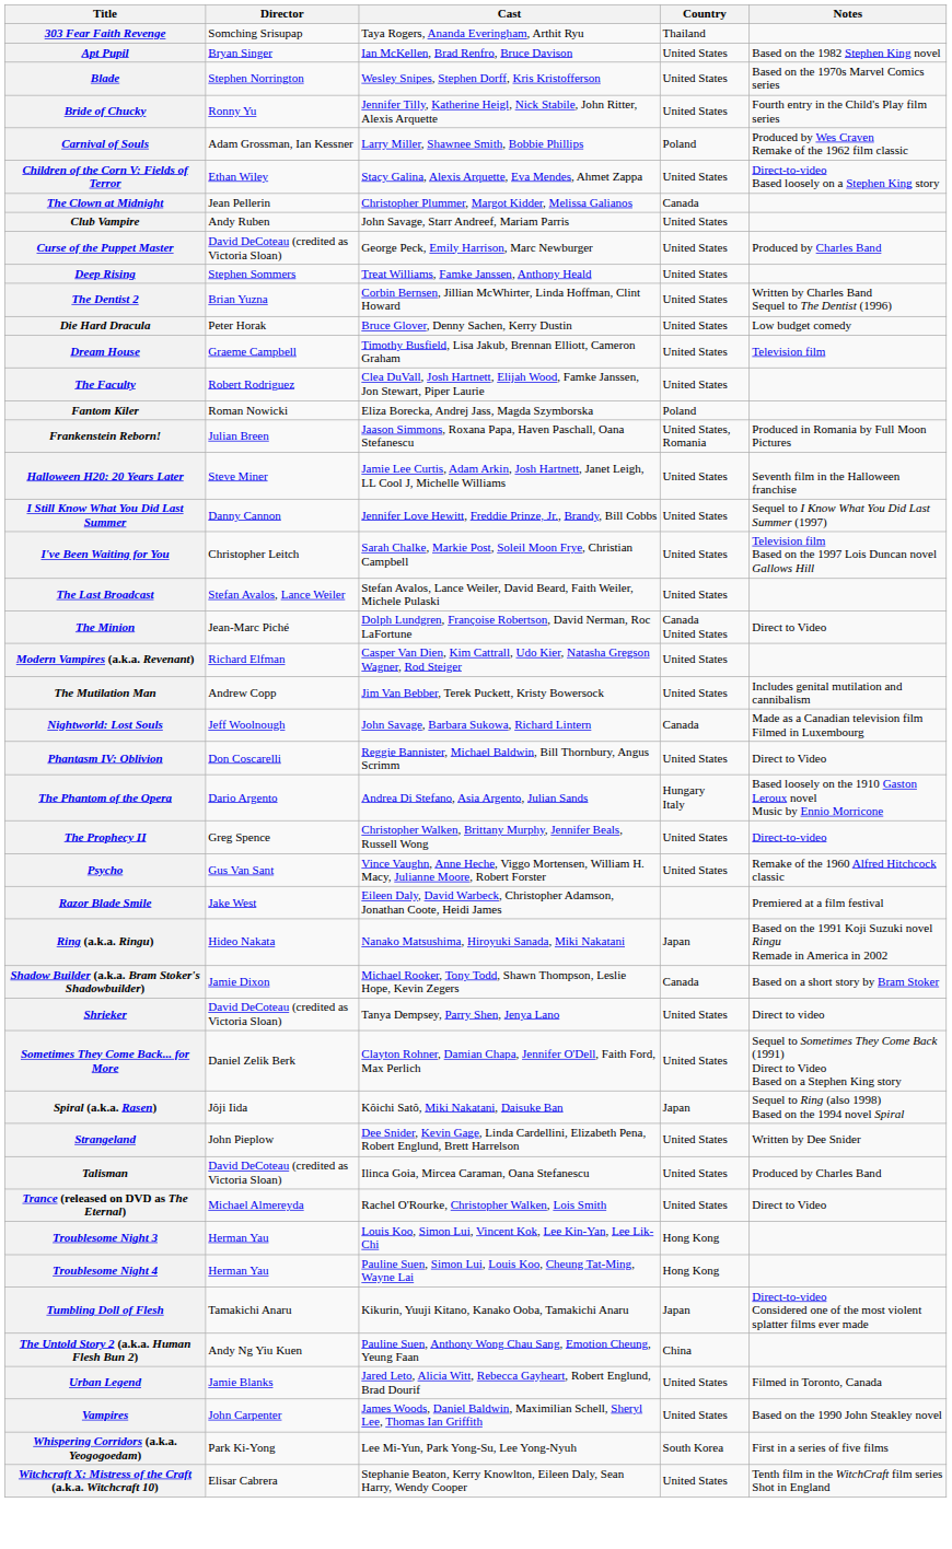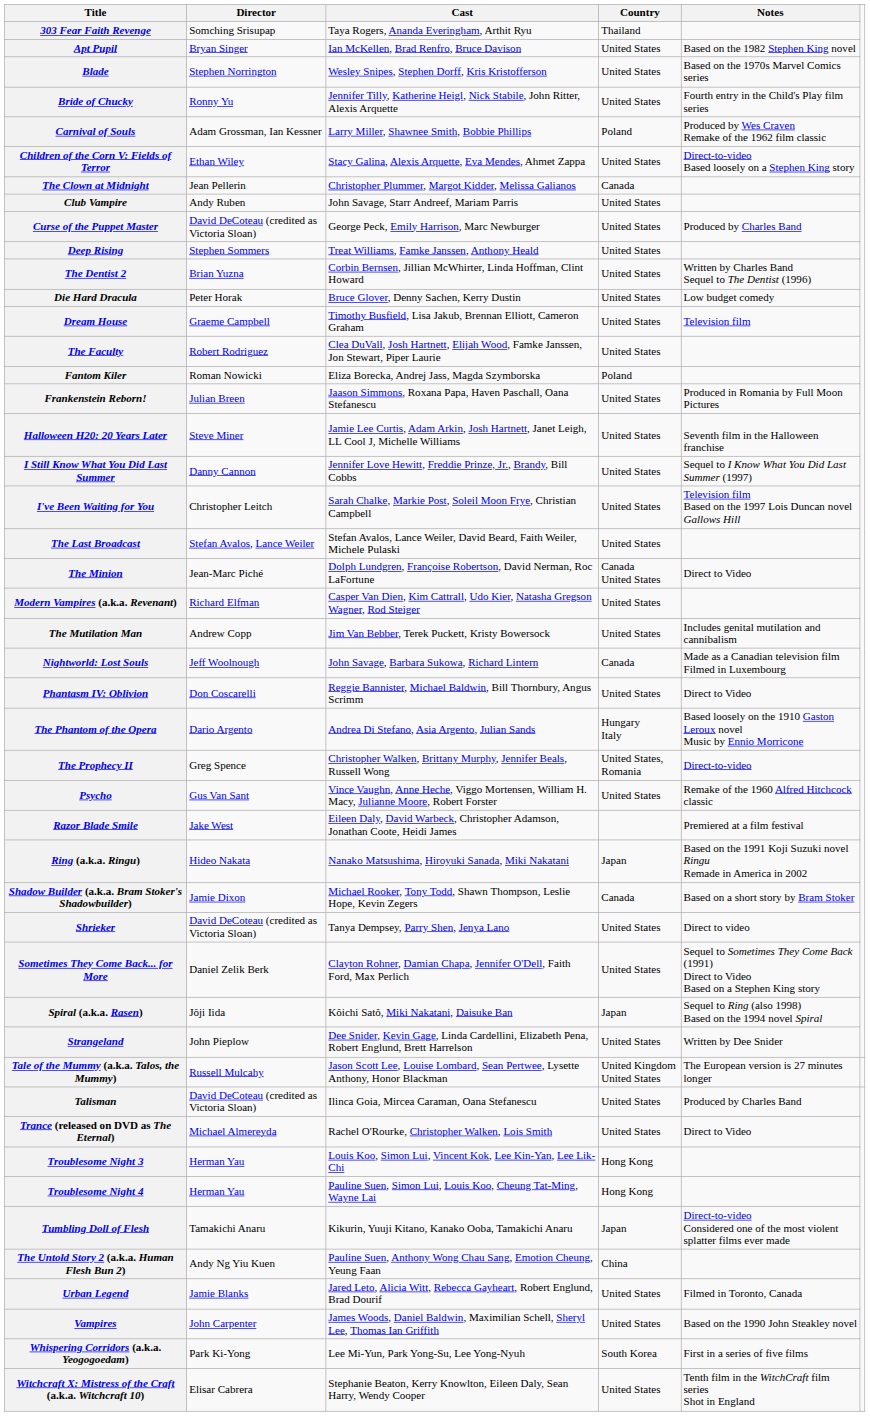Frankenstein Reborn! | Country: United States, Romania -> United States
The Prophecy II | Country: United States -> United States, Romania
+ row: Tale of the Mummy (a.k.a. Talos, the Mummy) | Russell Mulcahy | Jason Scott Lee, Louise Lombard, Sean Pertwee, Lysette Anthony, Honor Blackman | United Kingdom United States | The European version is 27 minutes longer
